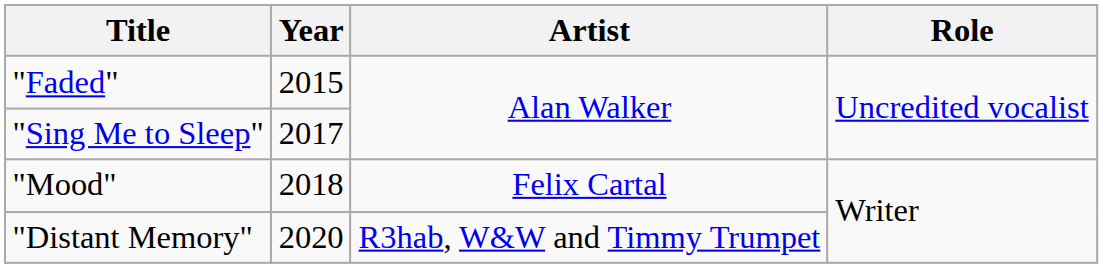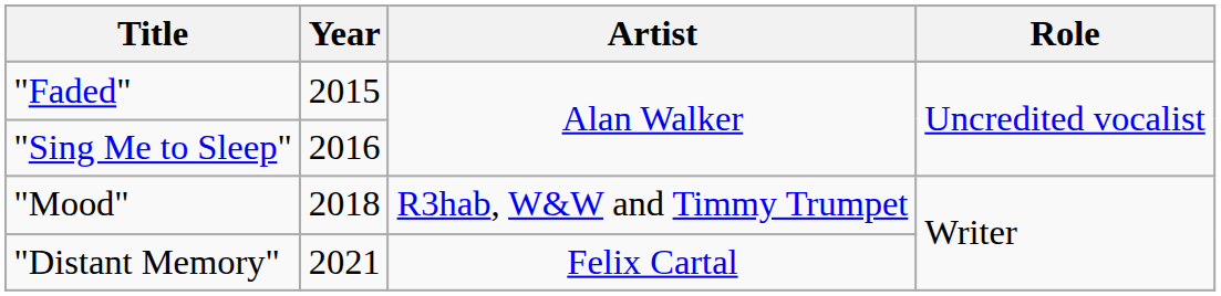"Sing Me to Sleep" | Year: 2017 -> 2016
"Mood" | Artist: Felix Cartal -> R3hab, W&W and Timmy Trumpet
"Distant Memory" | Year: 2020 -> 2021
"Distant Memory" | Artist: R3hab, W&W and Timmy Trumpet -> Felix Cartal
